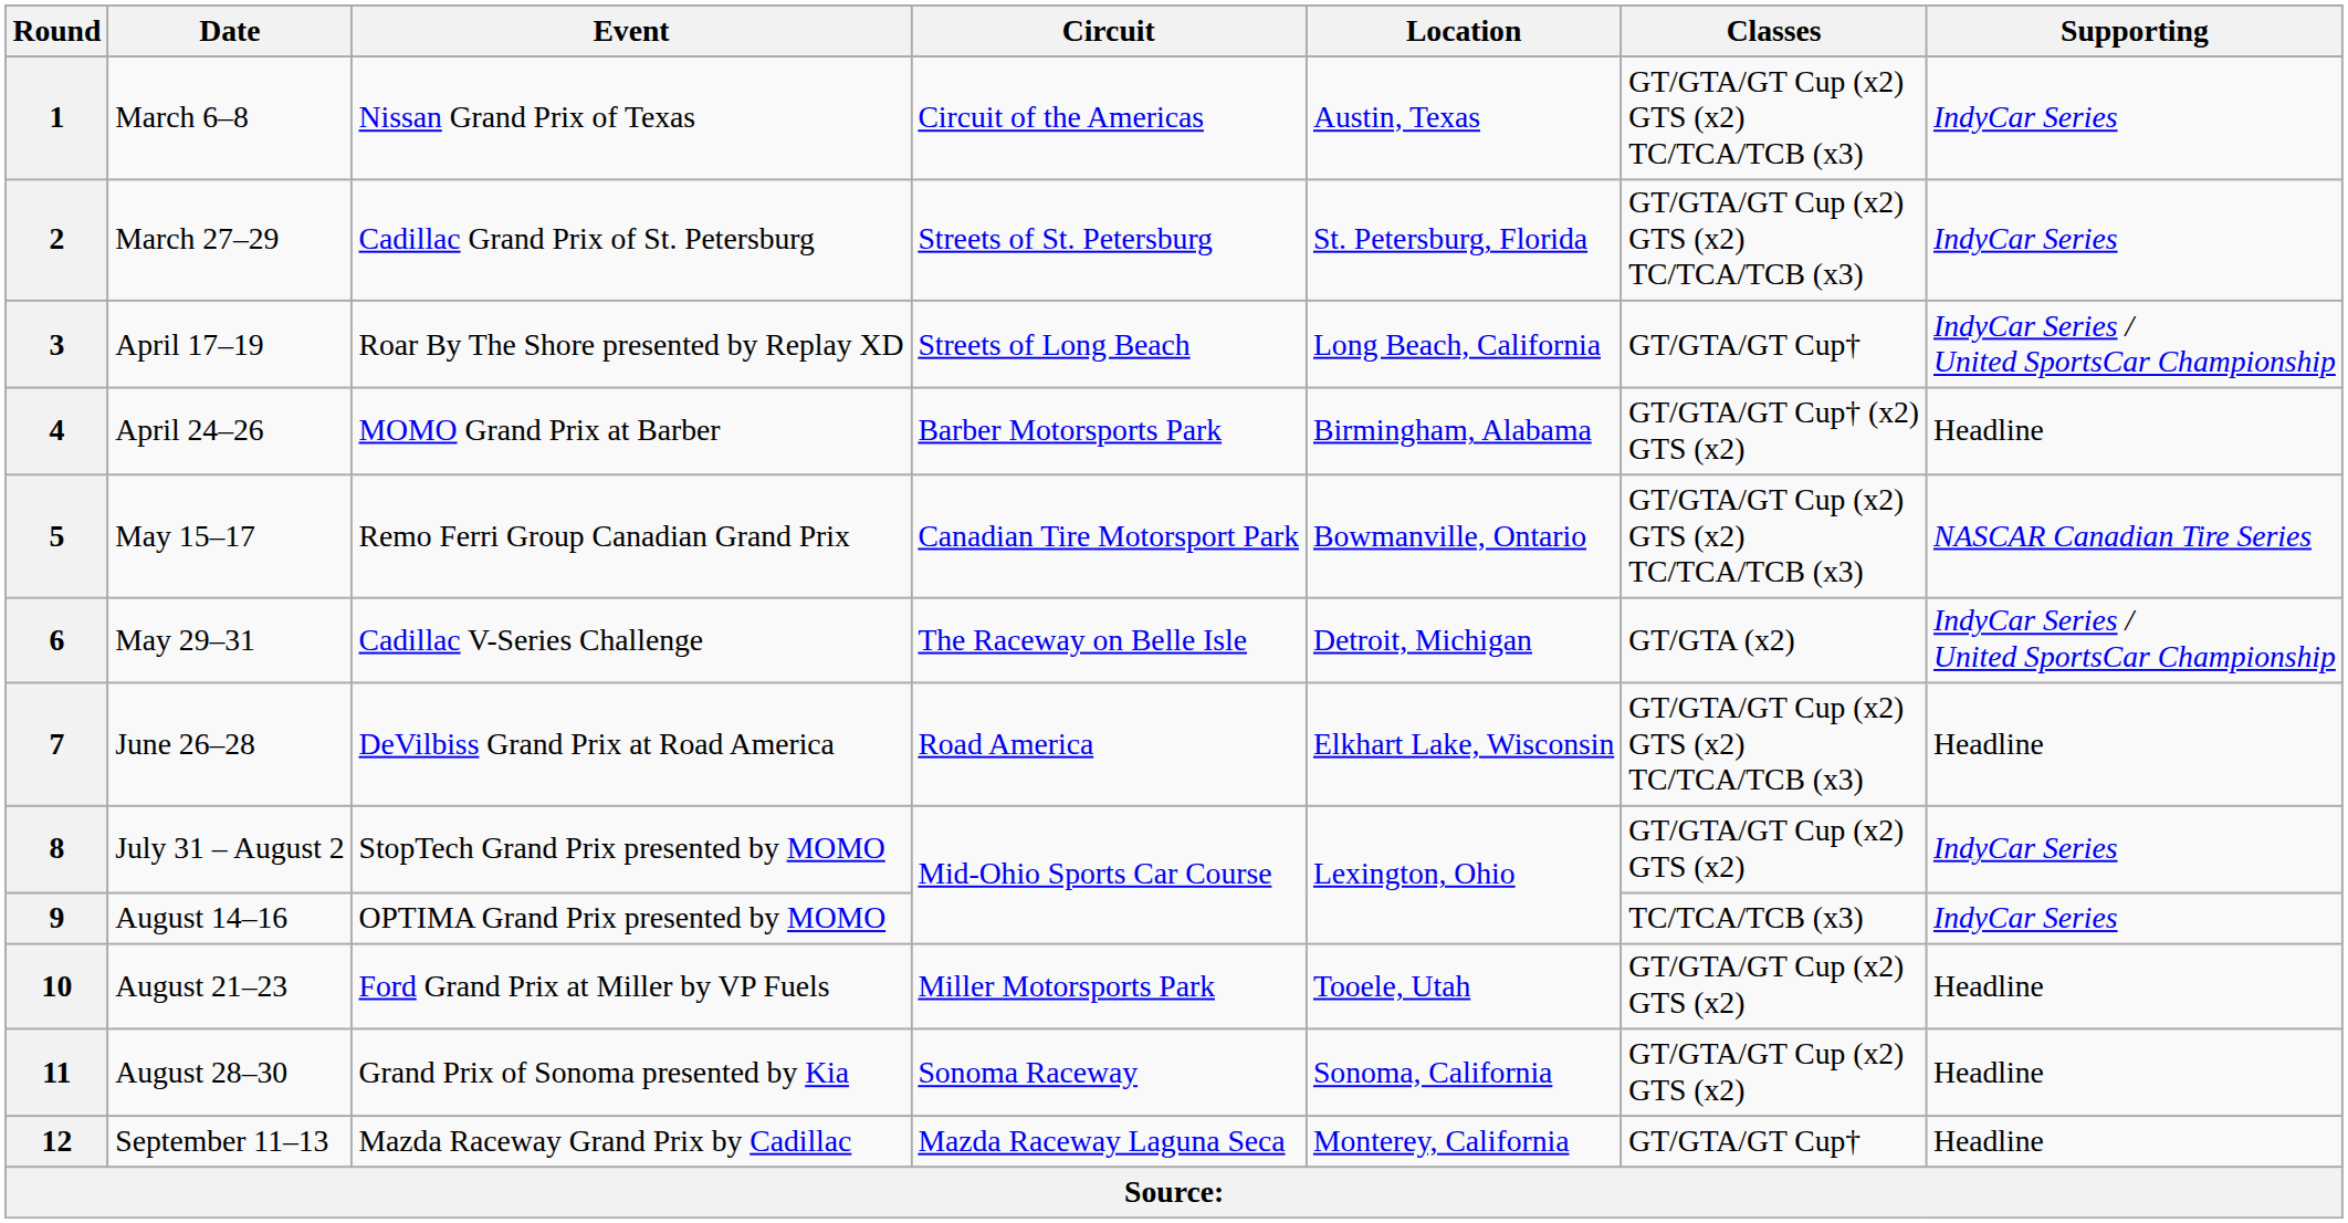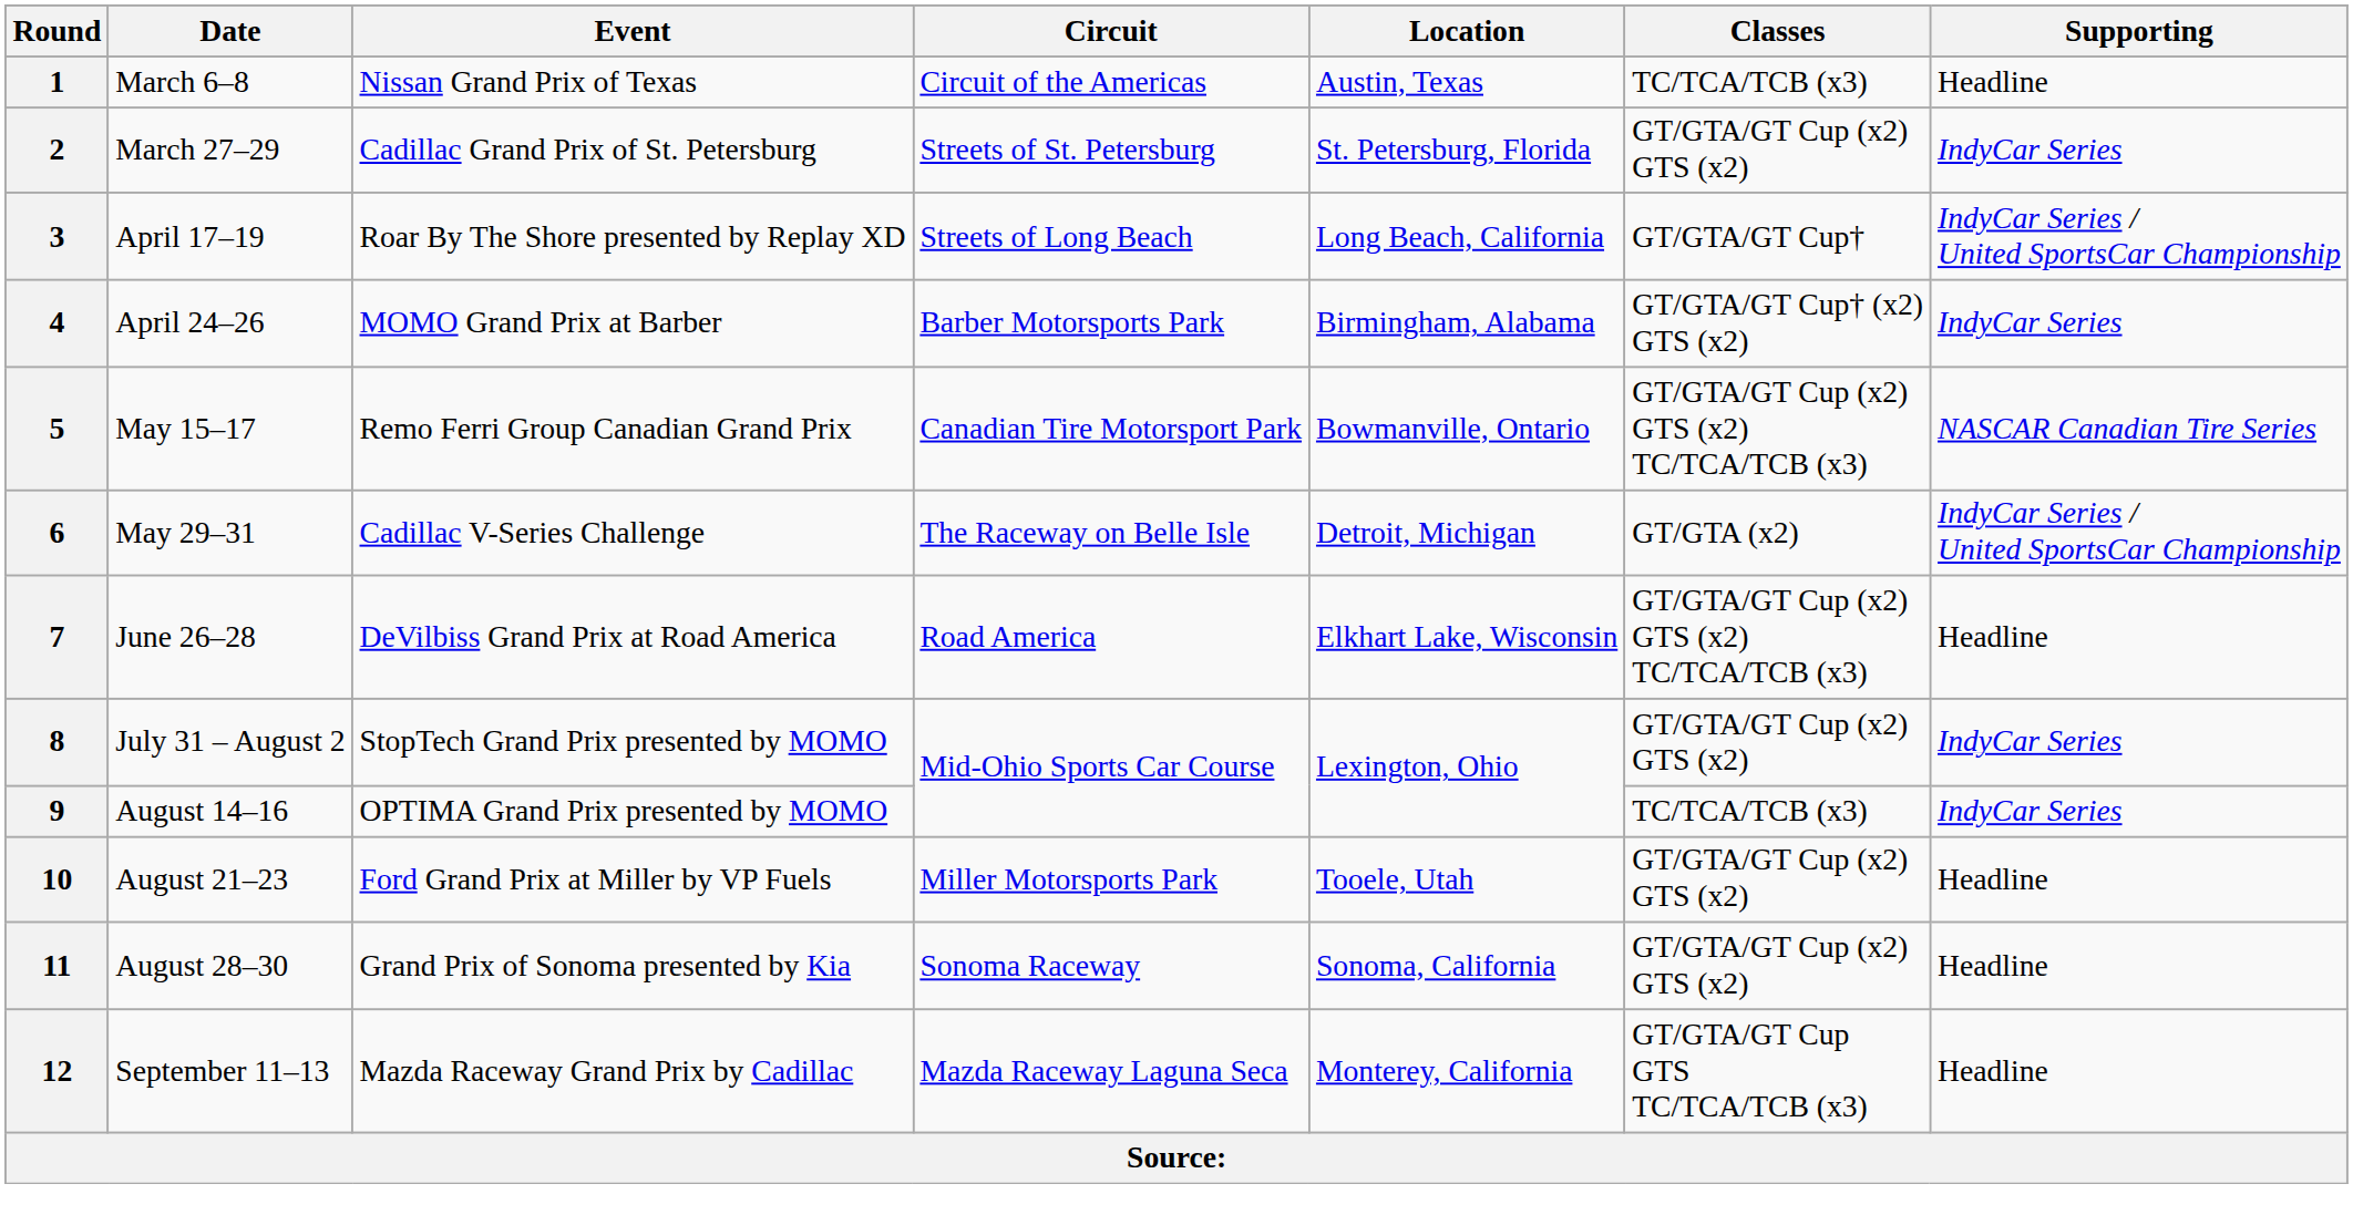1 | Classes: GT/GTA/GT Cup (x2) GTS (x2) TC/TCA/TCB (x3) -> TC/TCA/TCB (x3)
1 | Supporting: IndyCar Series -> Headline
2 | Classes: GT/GTA/GT Cup (x2) GTS (x2) TC/TCA/TCB (x3) -> GT/GTA/GT Cup (x2) GTS (x2)
4 | Supporting: Headline -> IndyCar Series
12 | Classes: GT/GTA/GT Cup† -> GT/GTA/GT Cup GTS TC/TCA/TCB (x3)
